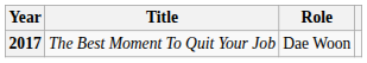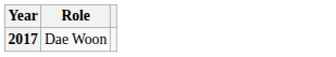- column: Title | The Best Moment To Quit Your Job
